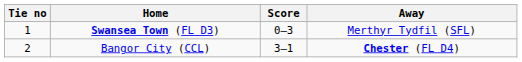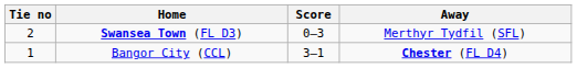Swansea Town (FL D3) | Tie no: 1 -> 2
Bangor City (CCL) | Tie no: 2 -> 1
